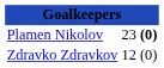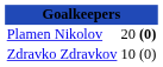Plamen Nikolov | column 2: 23 -> 20
Zdravko Zdravkov | column 2: 12 -> 10
